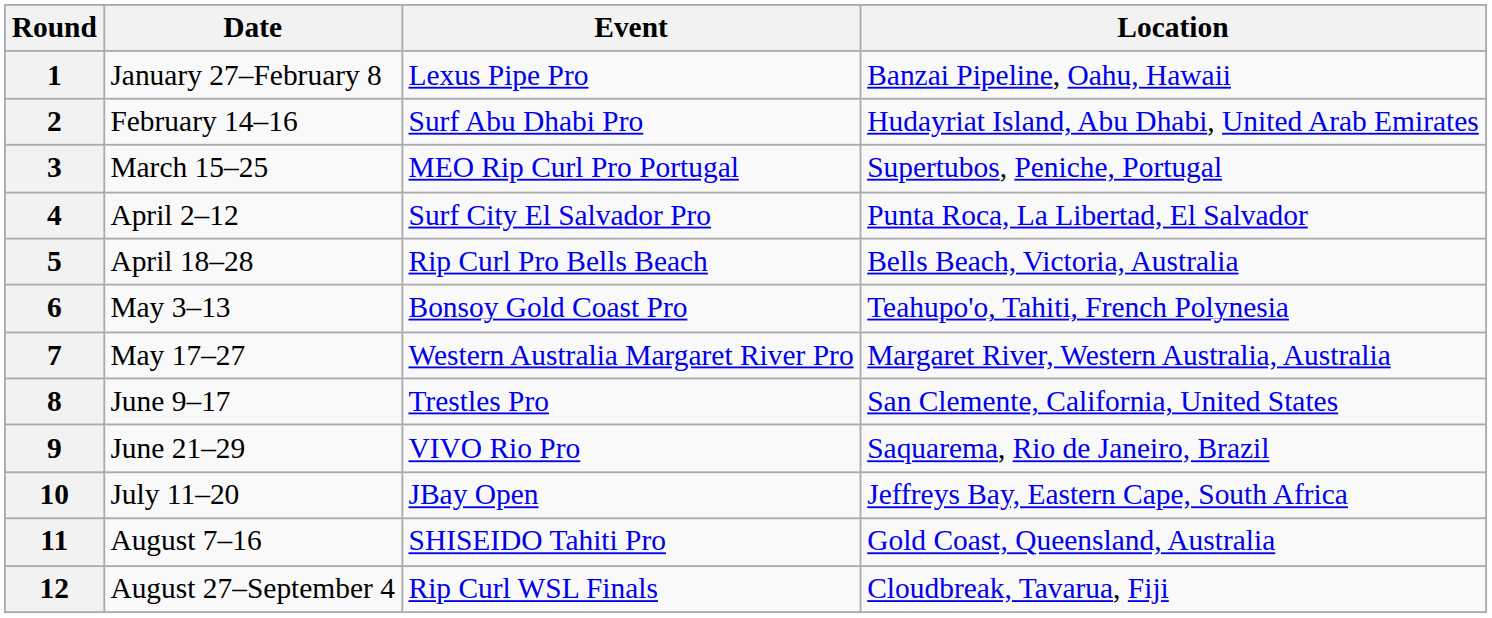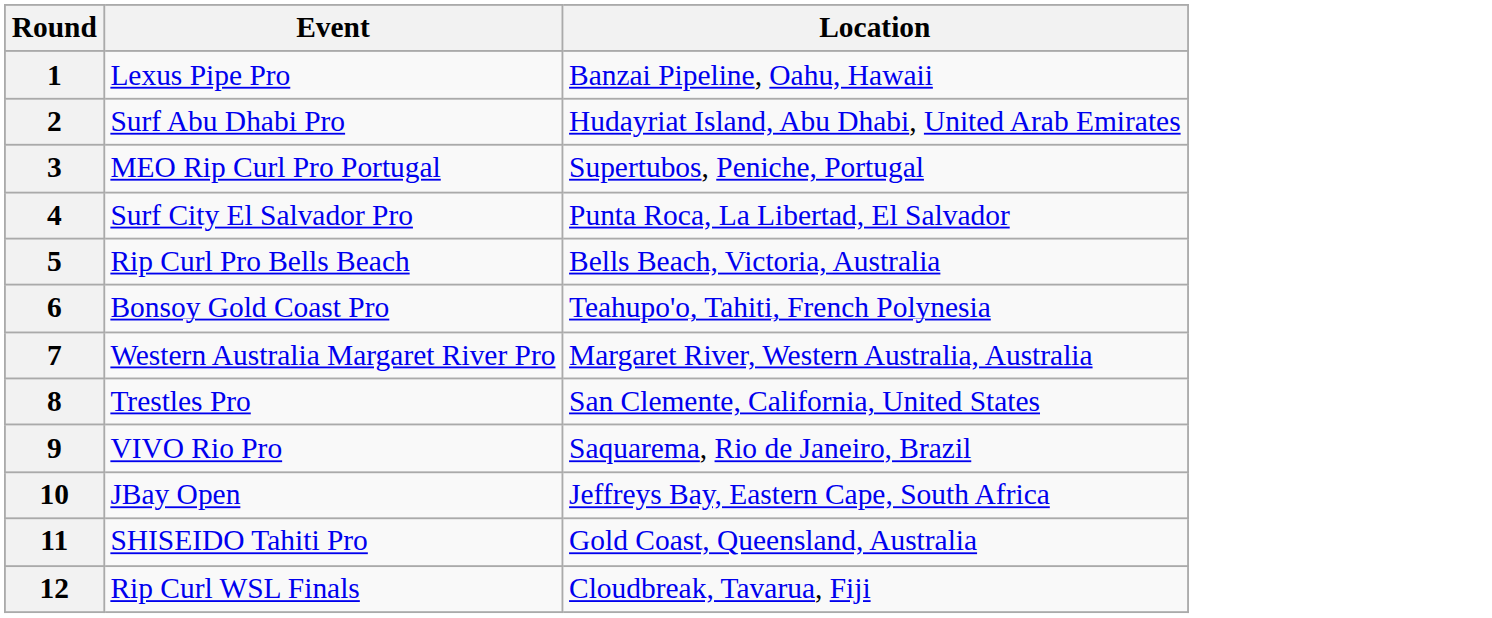- column: Date | January 27–February 8 | February 14–16 | March 15–25 | April 2–12 | April 18–28 | May 3–13 | May 17–27 | June 9–17 | June 21–29 | July 11–20 | August 7–16 | August 27–September 4
